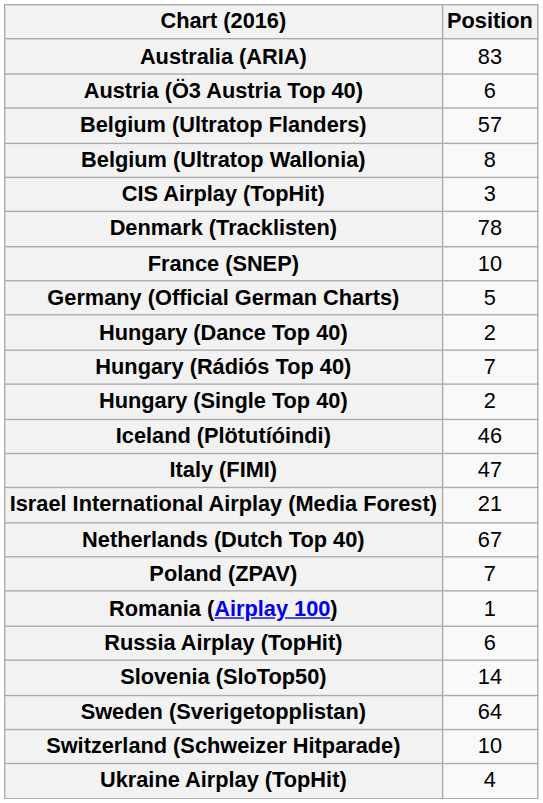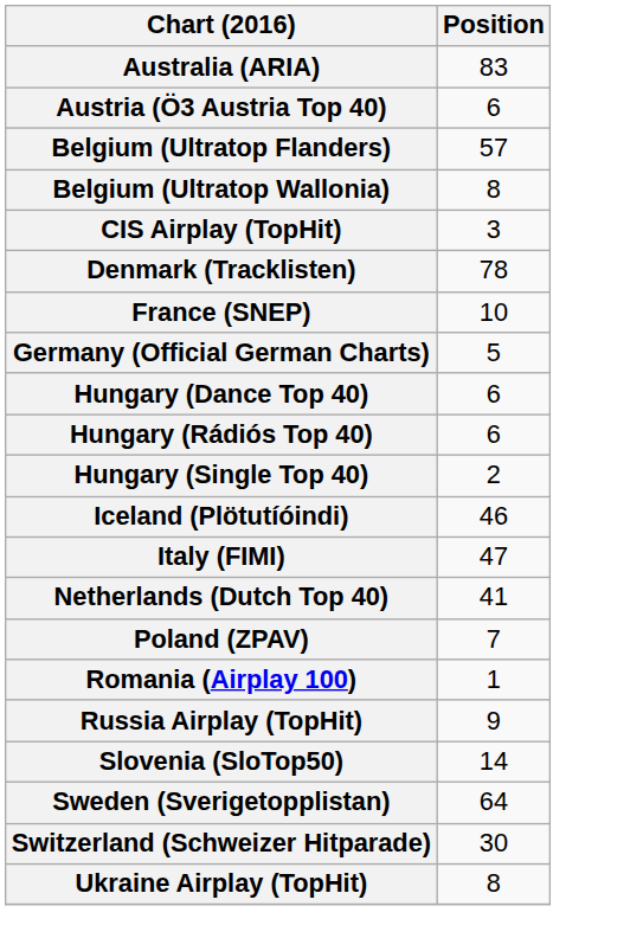Hungary (Dance Top 40) | Position: 2 -> 6
Hungary (Rádiós Top 40) | Position: 7 -> 6
- row: Israel International Airplay (Media Forest) | 21
Netherlands (Dutch Top 40) | Position: 67 -> 41
Russia Airplay (TopHit) | Position: 6 -> 9
Switzerland (Schweizer Hitparade) | Position: 10 -> 30
Ukraine Airplay (TopHit) | Position: 4 -> 8
